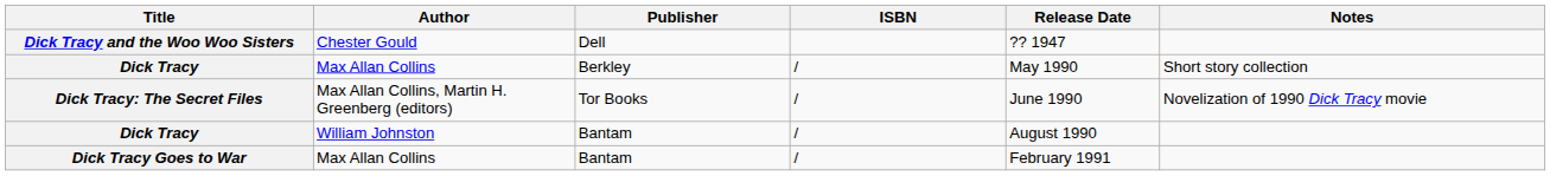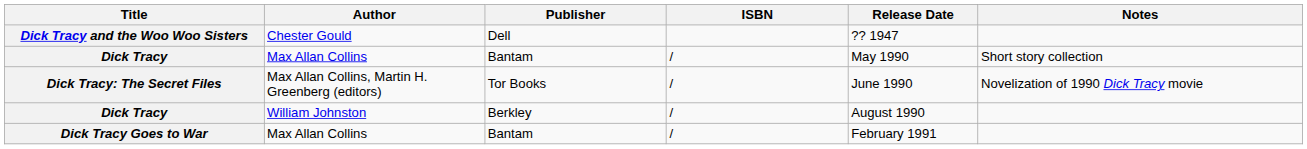Dick Tracy / Max Allan Collins | Publisher: Berkley -> Bantam
Dick Tracy / William Johnston | Publisher: Bantam -> Berkley
